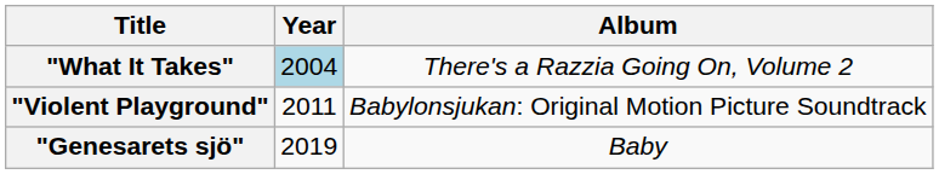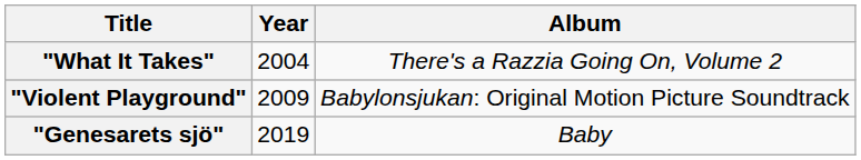"What It Takes" | Year: lightblue background -> no background
"Violent Playground" | Year: 2011 -> 2009
